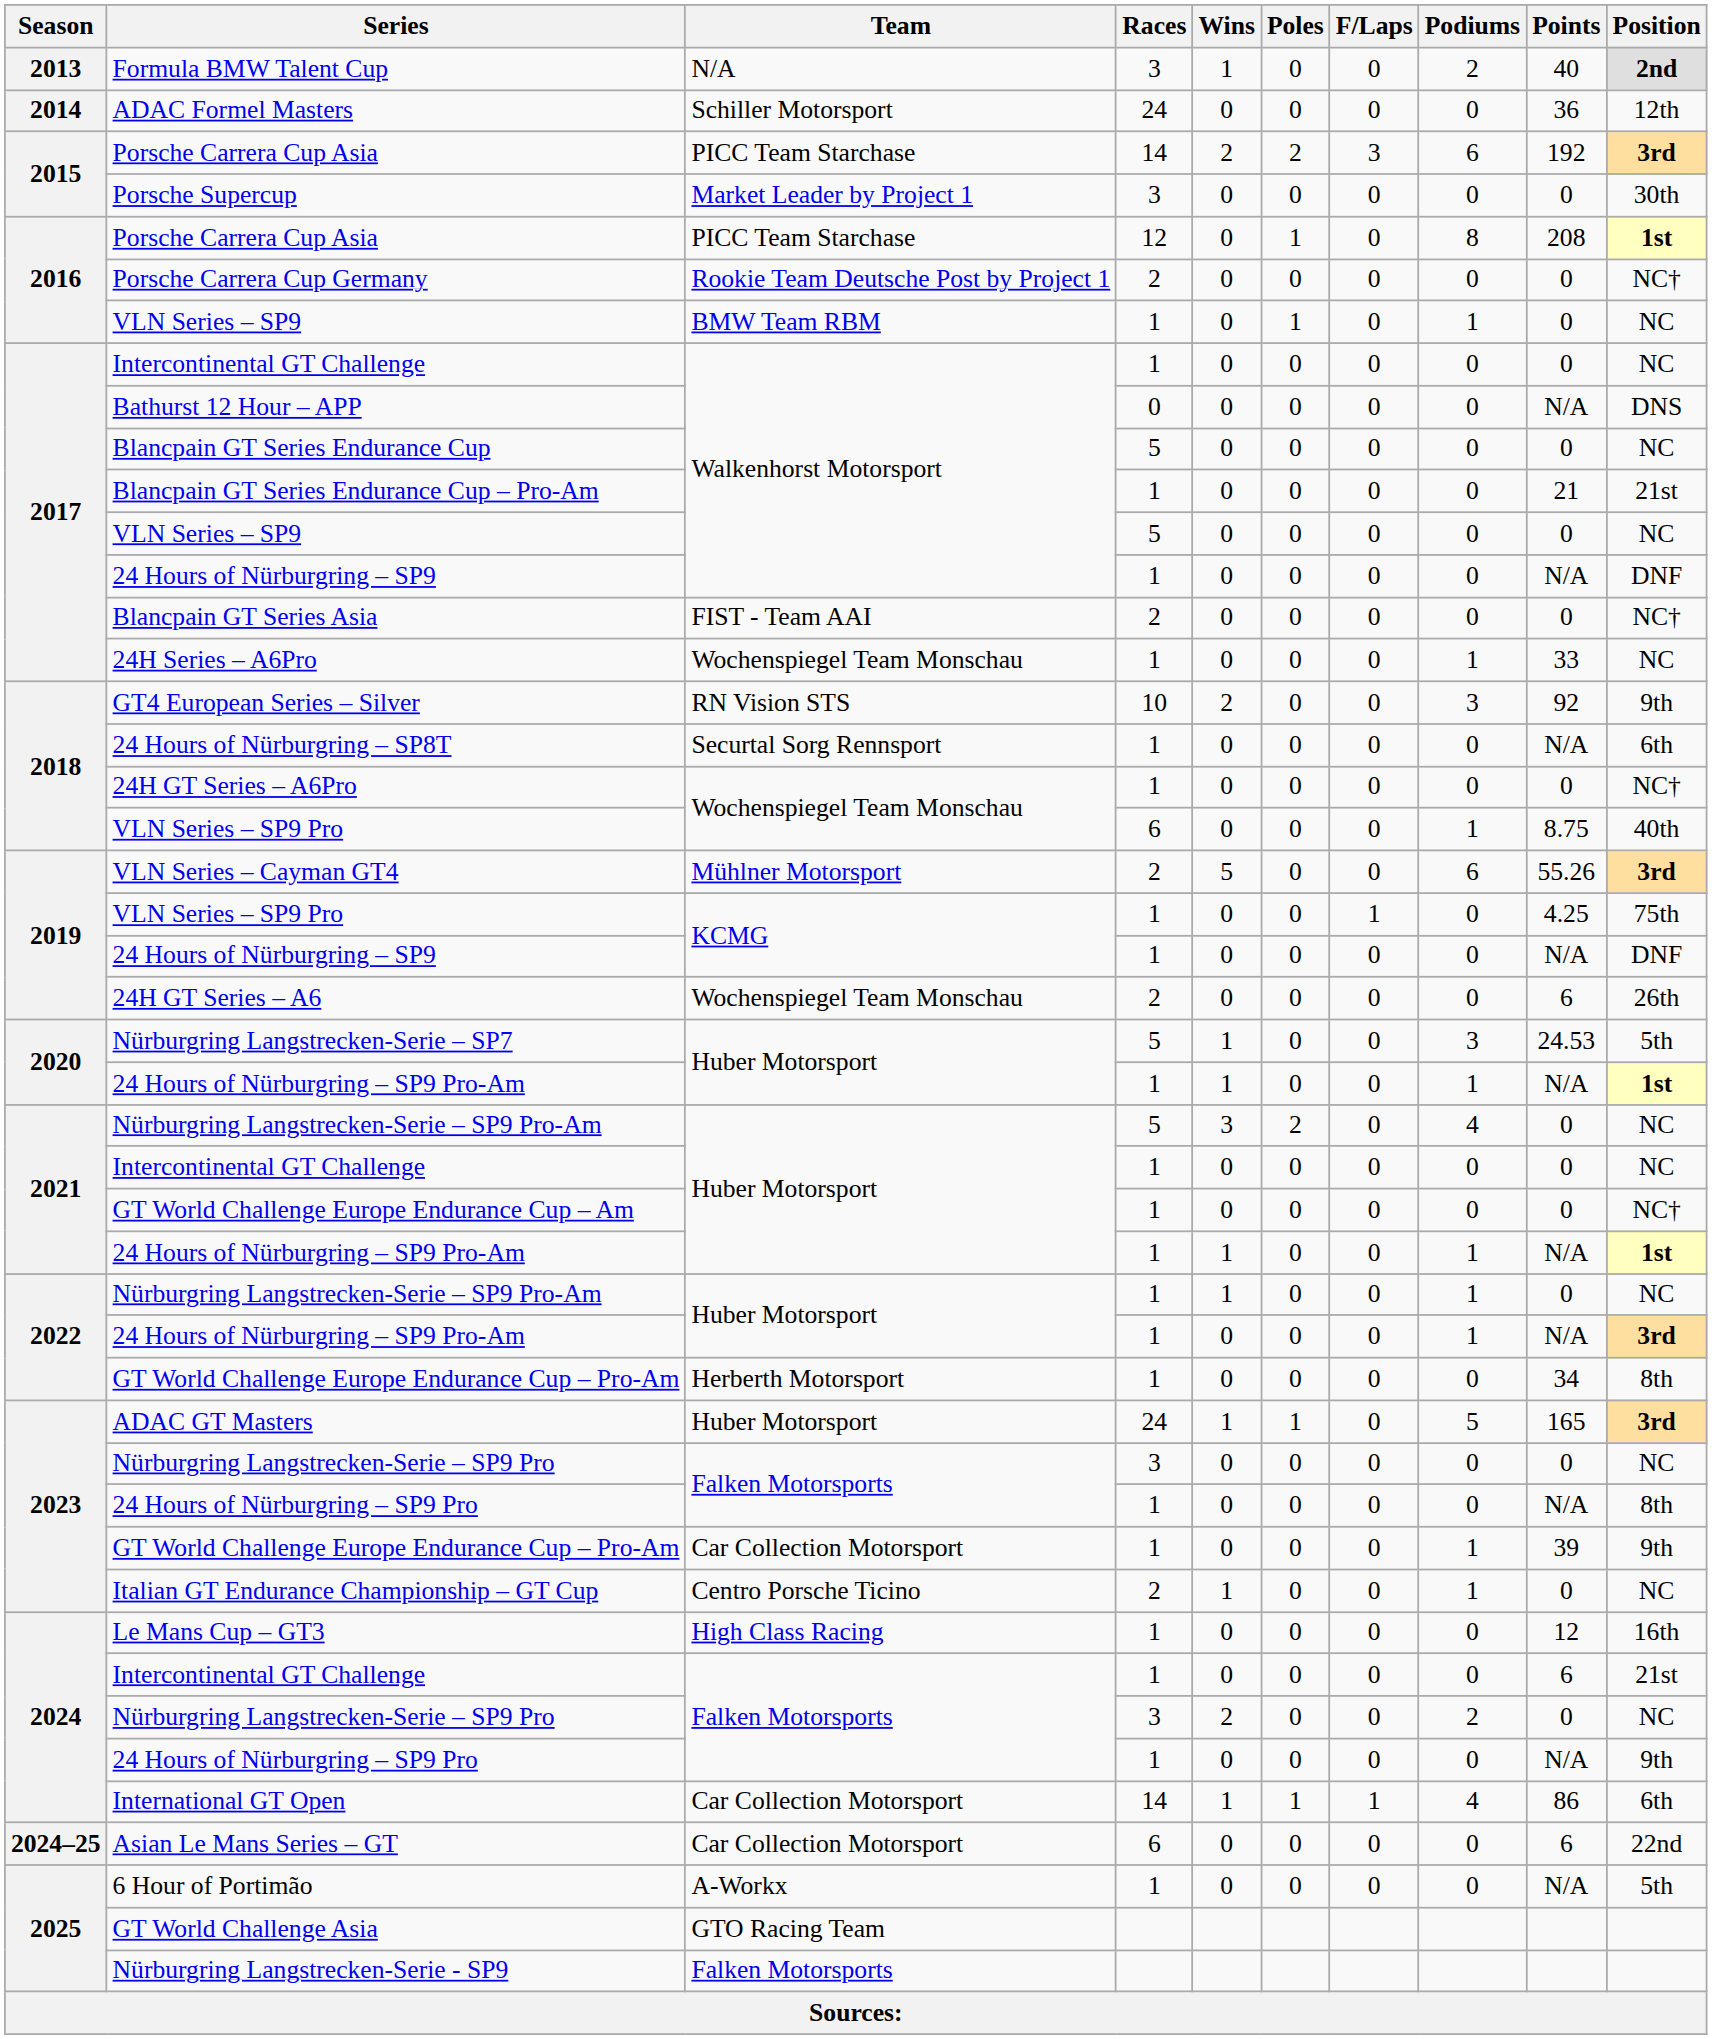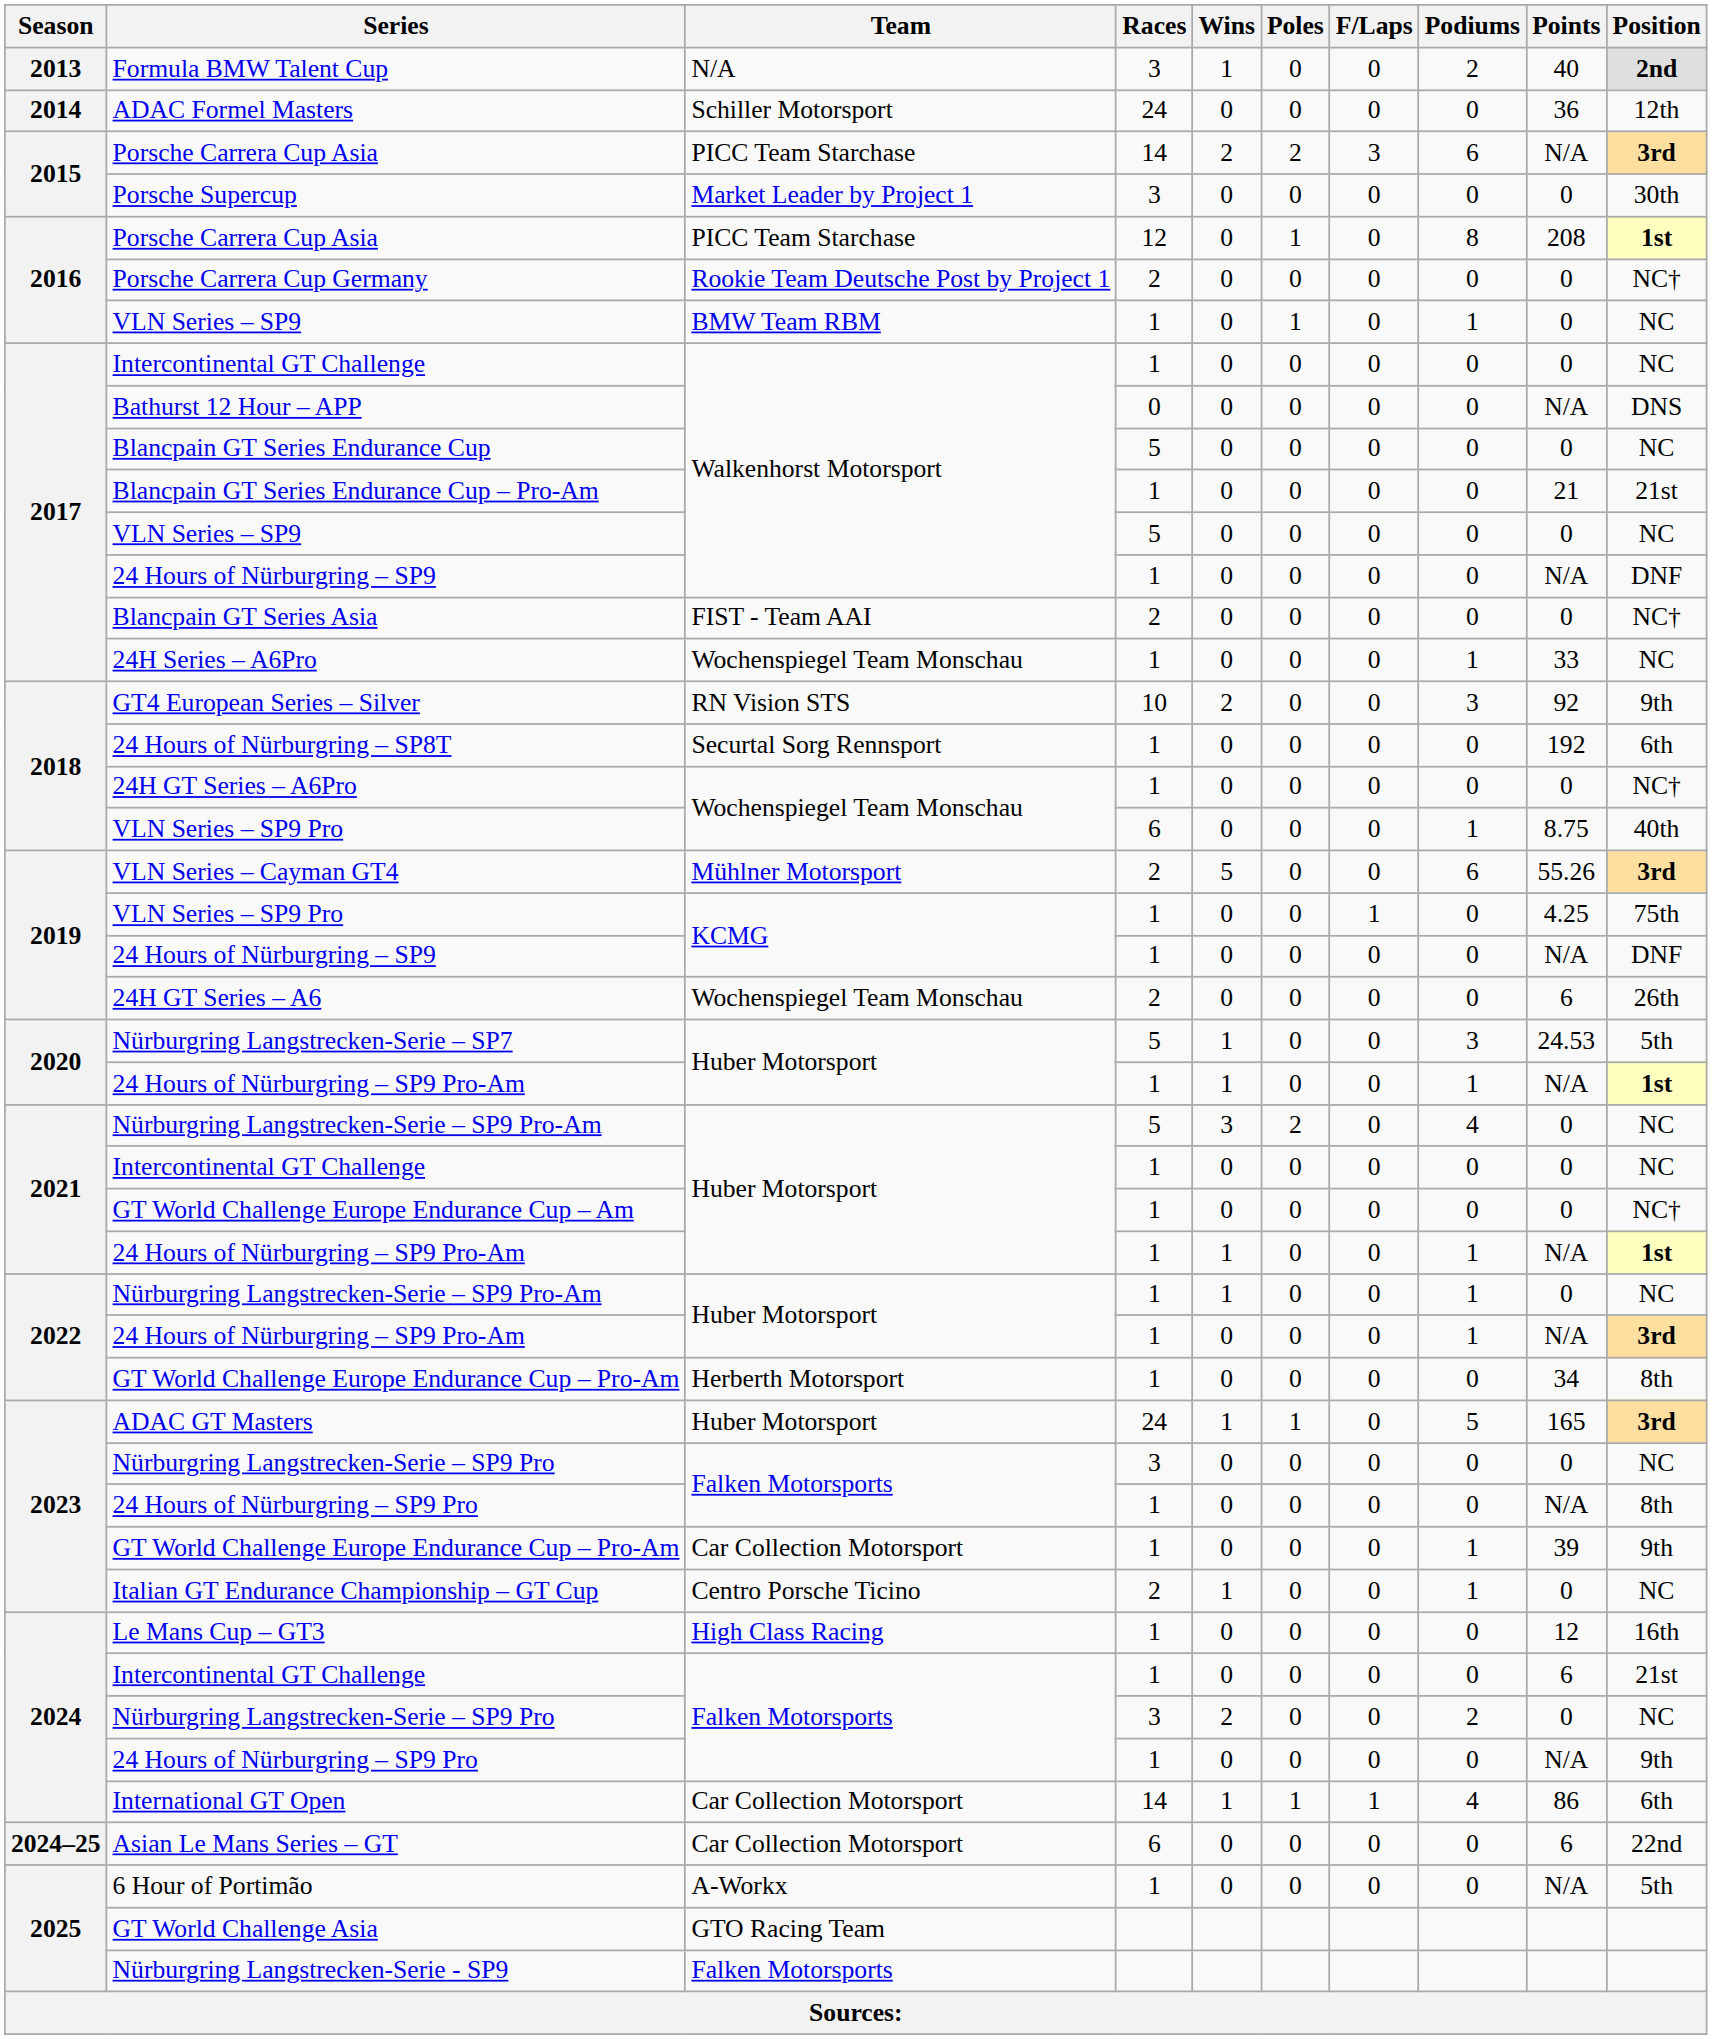2015 / Porsche Carrera Cup Asia | Points: 192 -> N/A
24 Hours of Nürburgring – SP8T | Points: N/A -> 192
